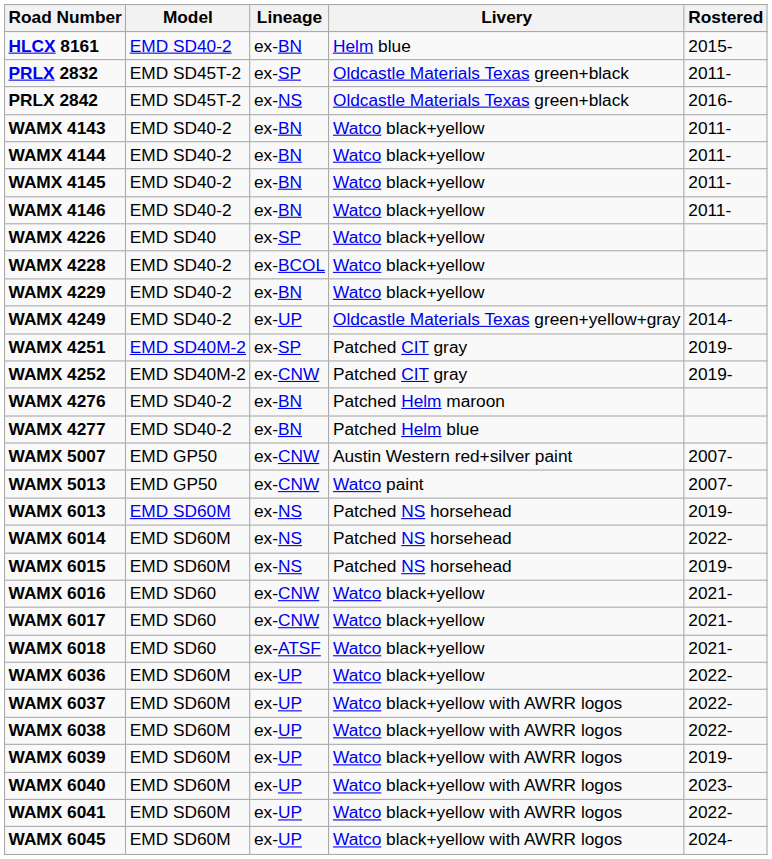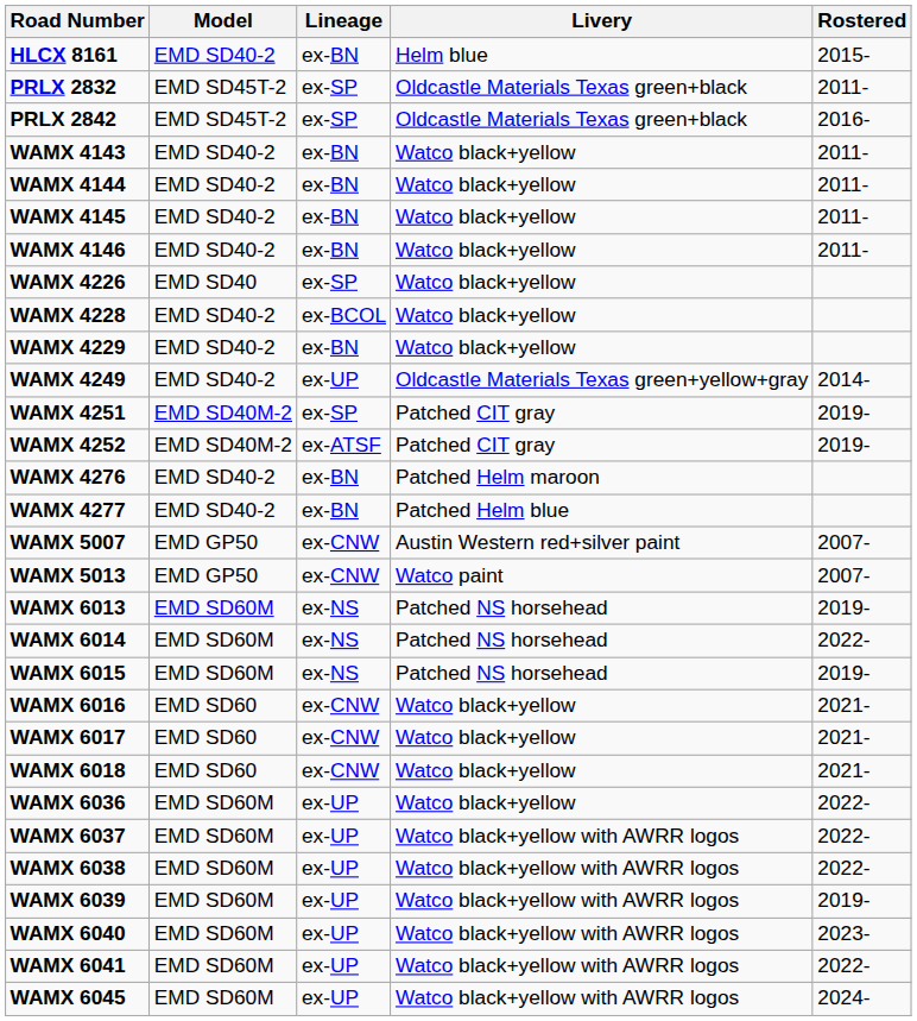PRLX 2842 | Lineage: ex-NS -> ex-SP
WAMX 4252 | Lineage: ex-CNW -> ex-ATSF
WAMX 6018 | Lineage: ex-ATSF -> ex-CNW
